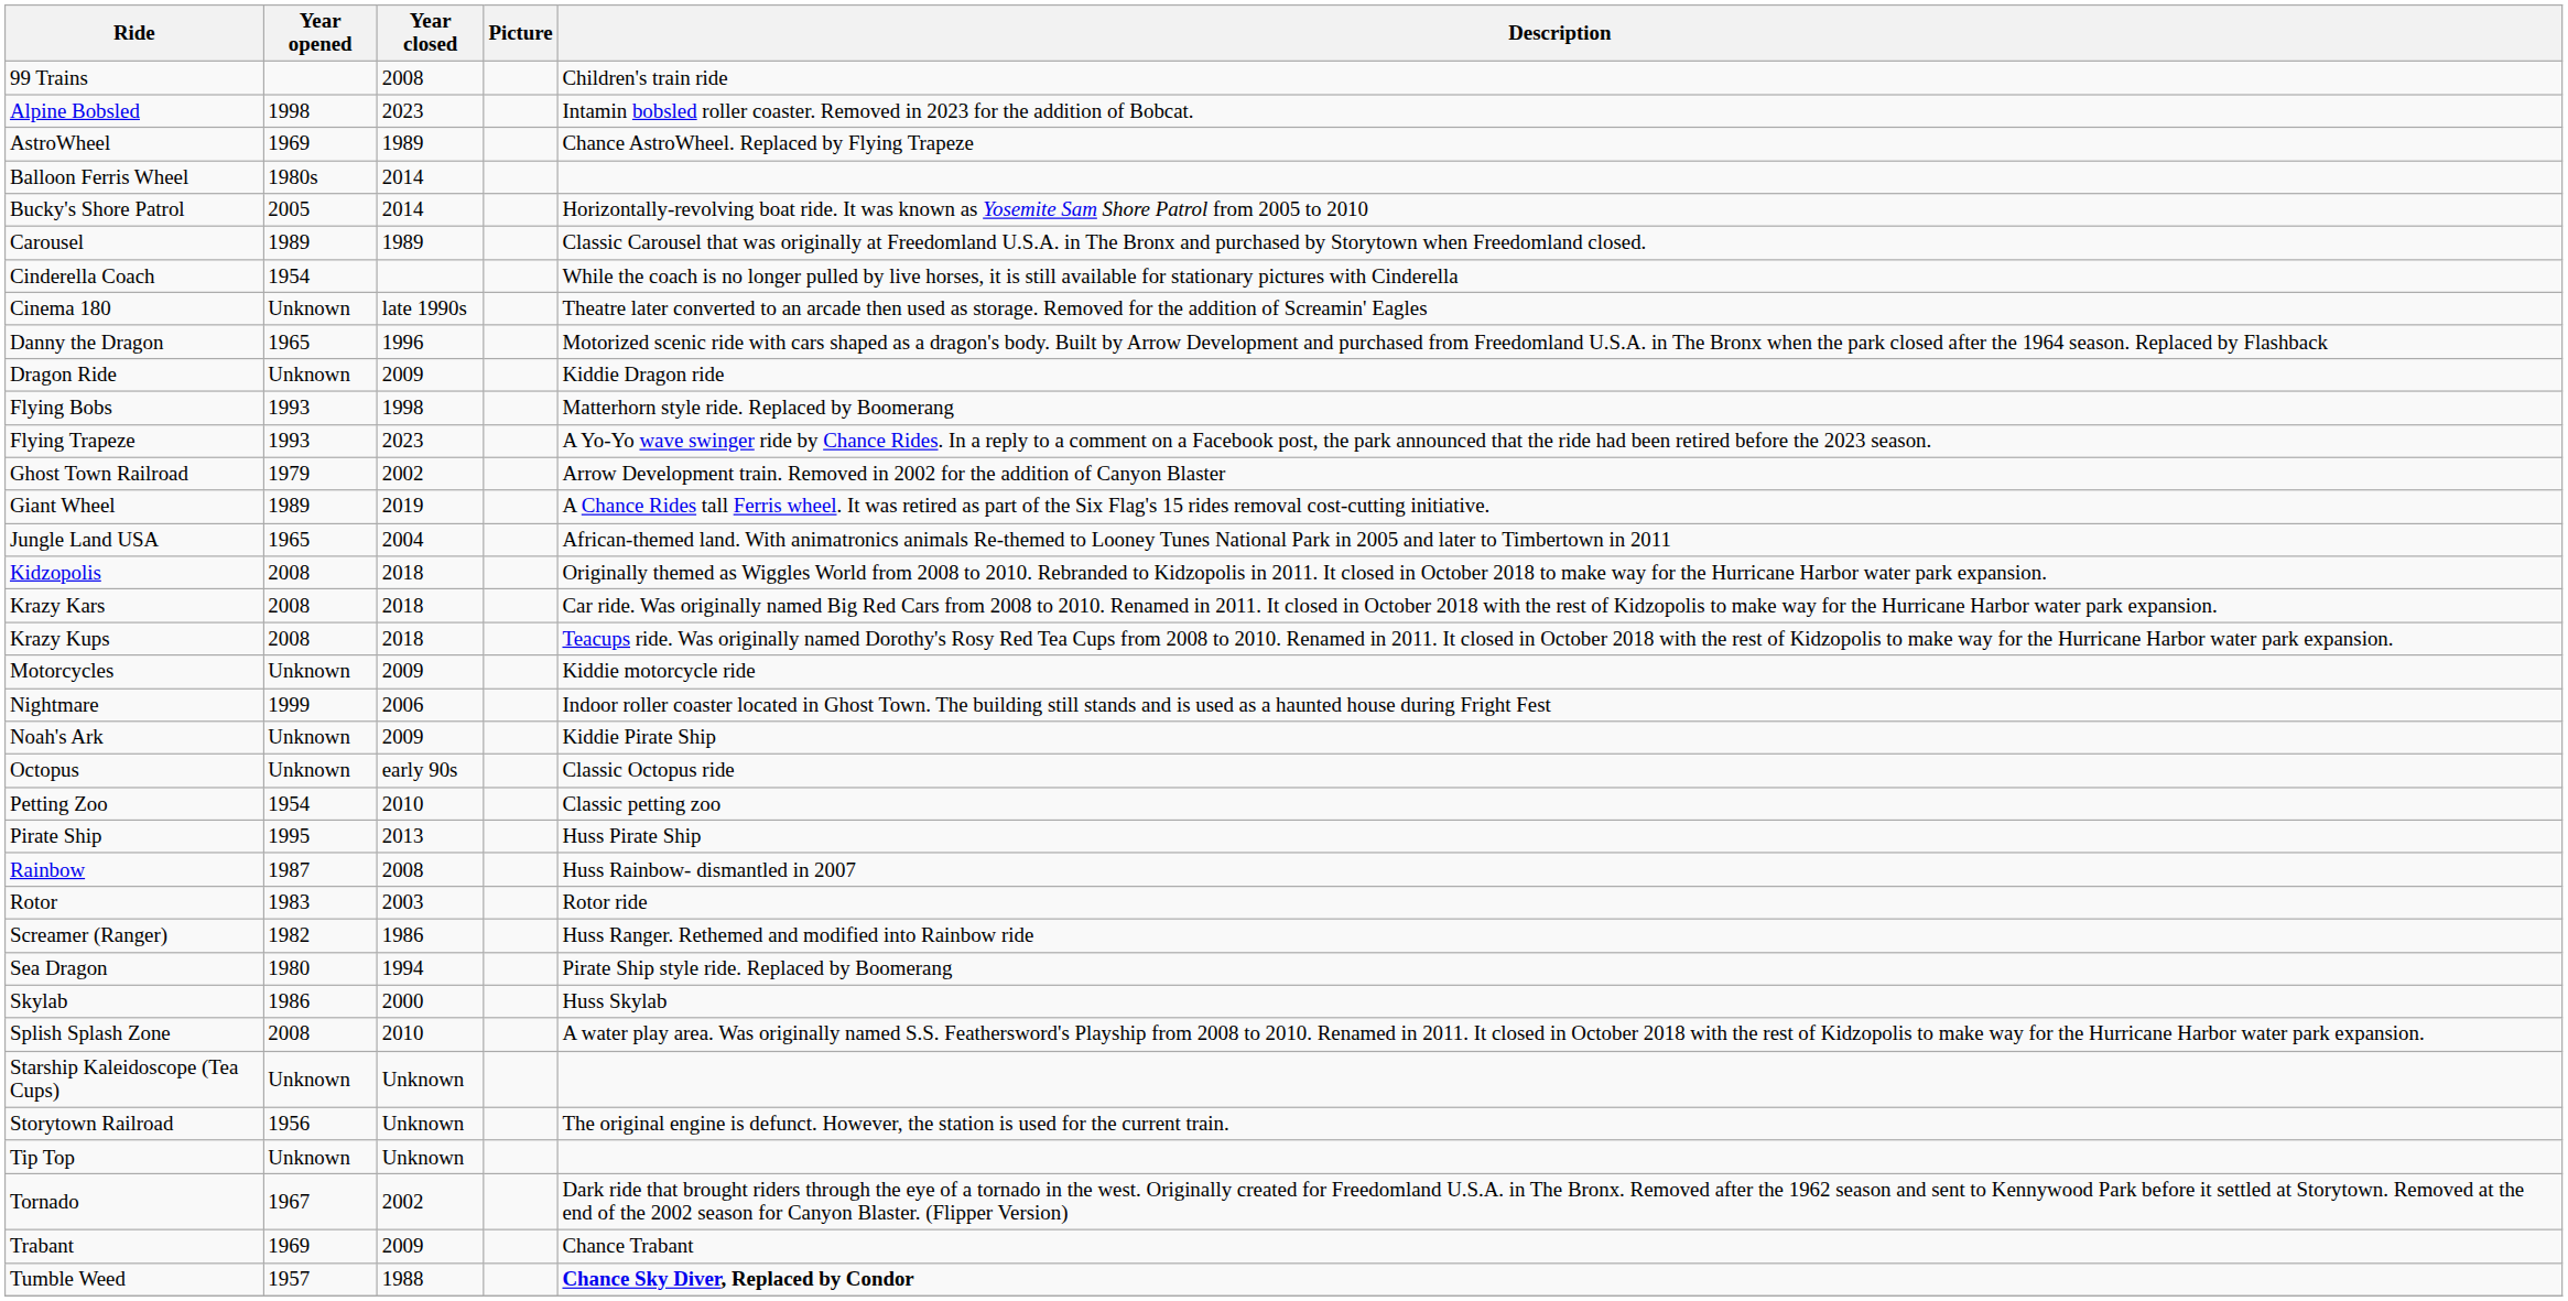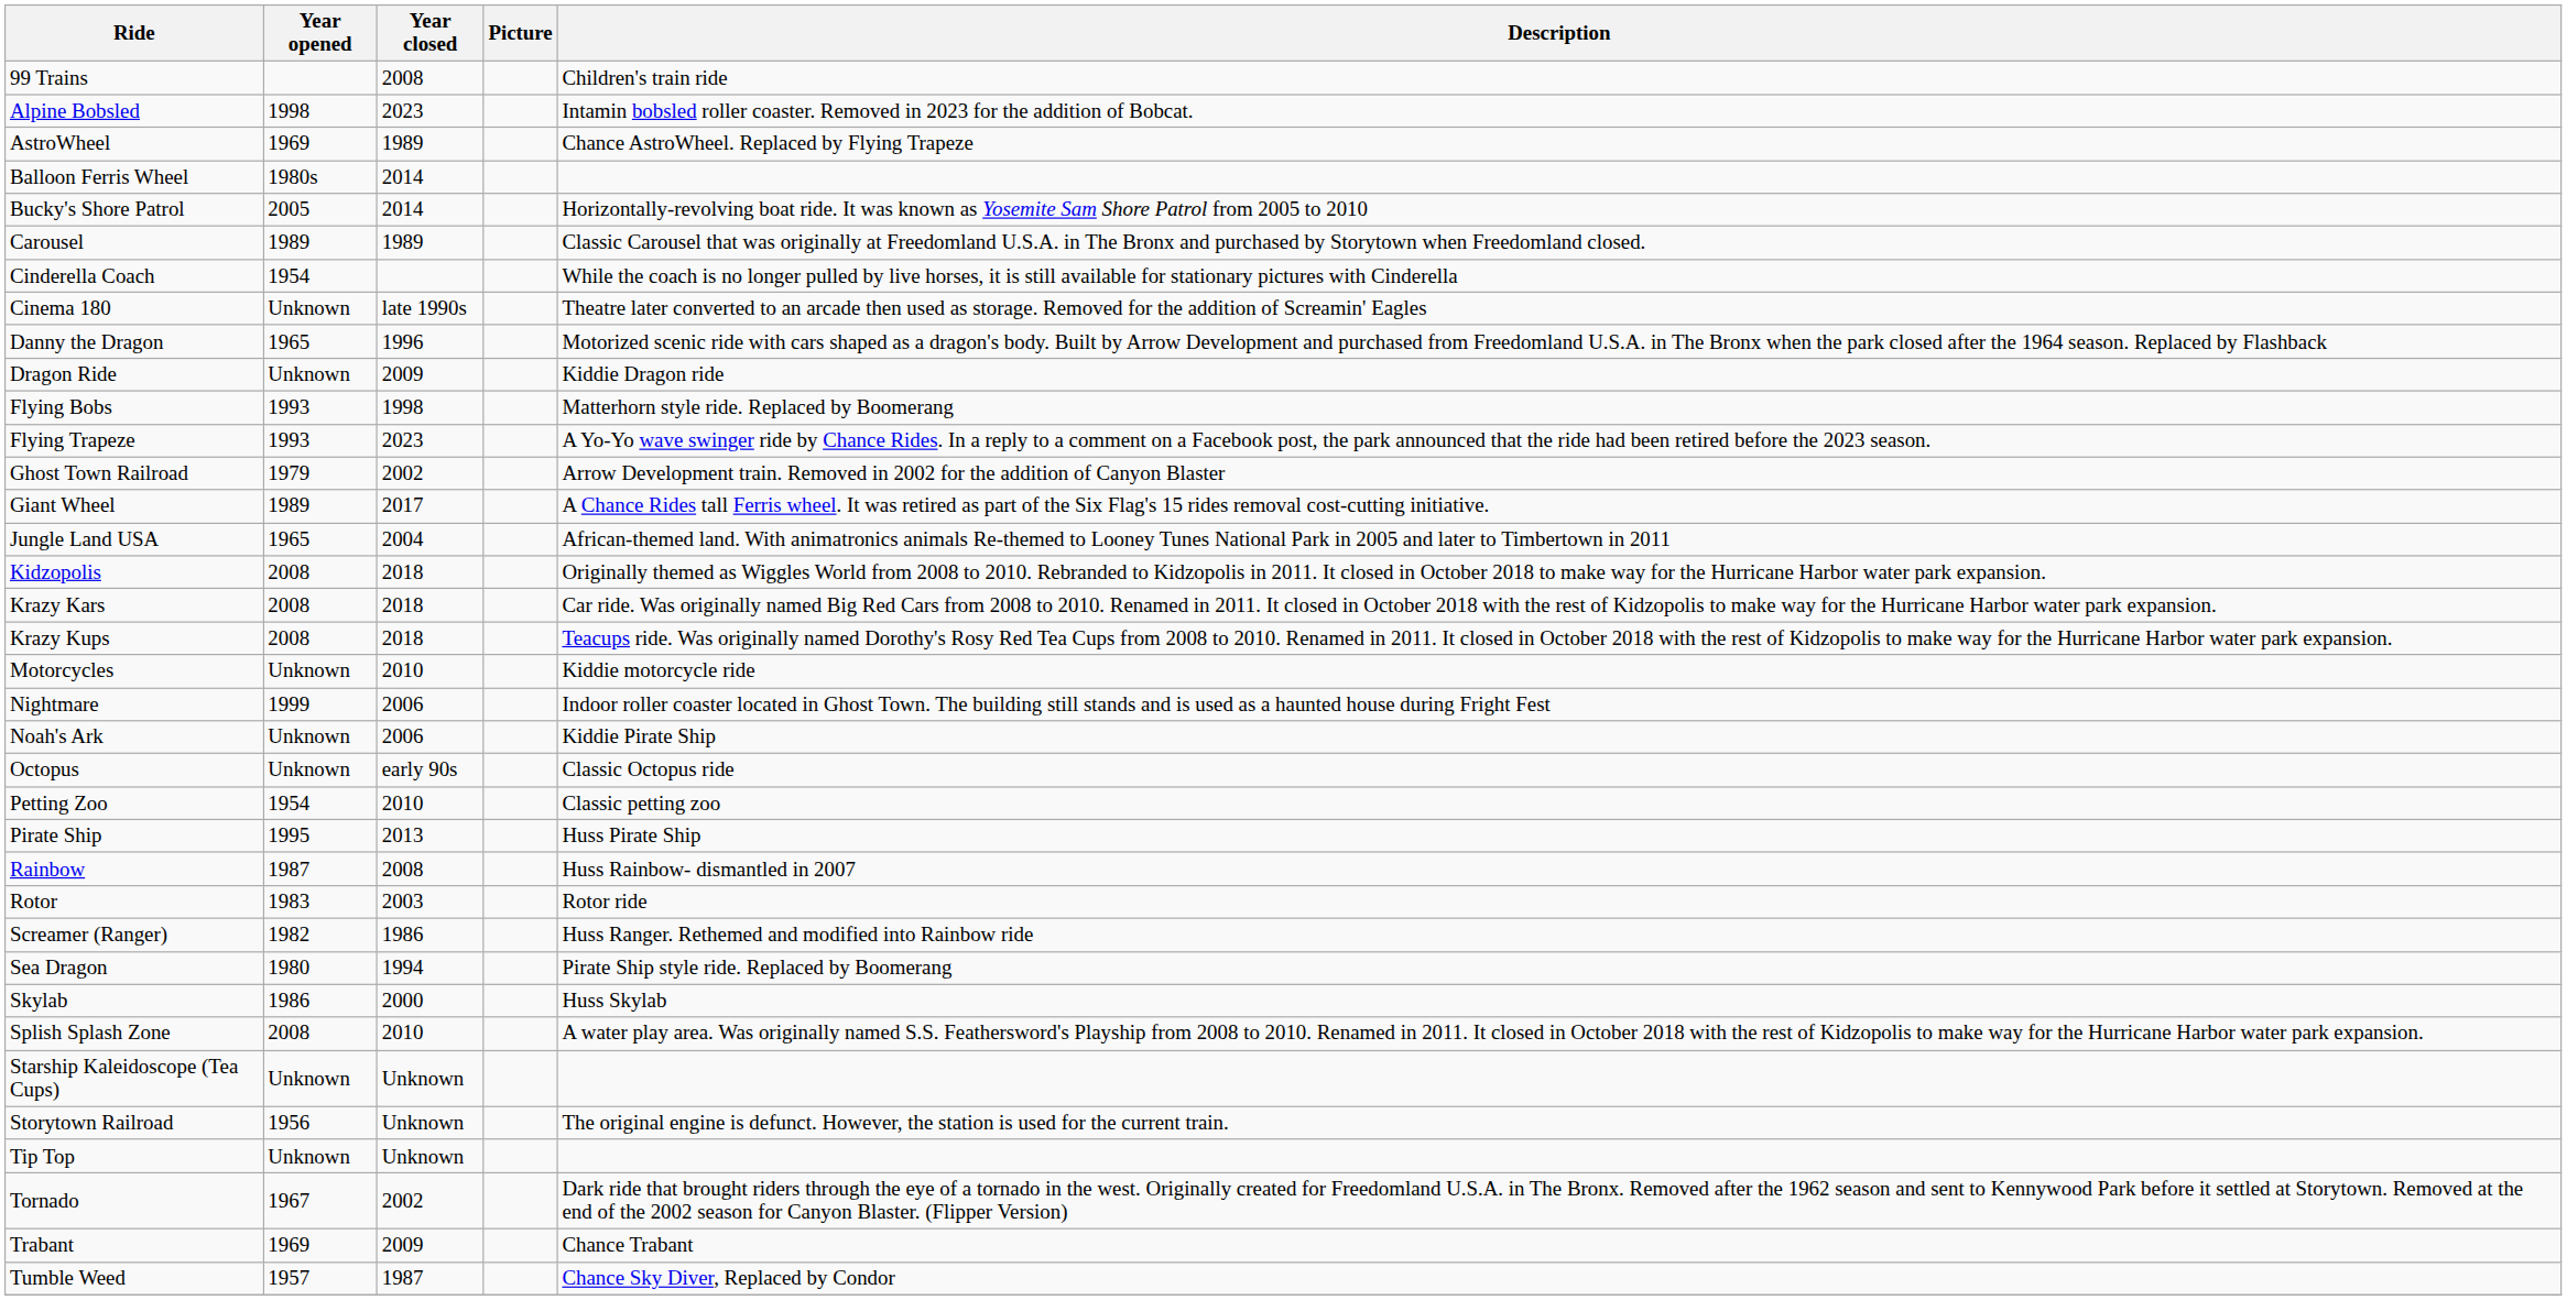Giant Wheel | Year closed: 2019 -> 2017
Motorcycles | Year closed: 2009 -> 2010
Noah's Ark | Year closed: 2009 -> 2006
Tumble Weed | Year closed: 1988 -> 1987
Tumble Weed | Description: bold -> normal
